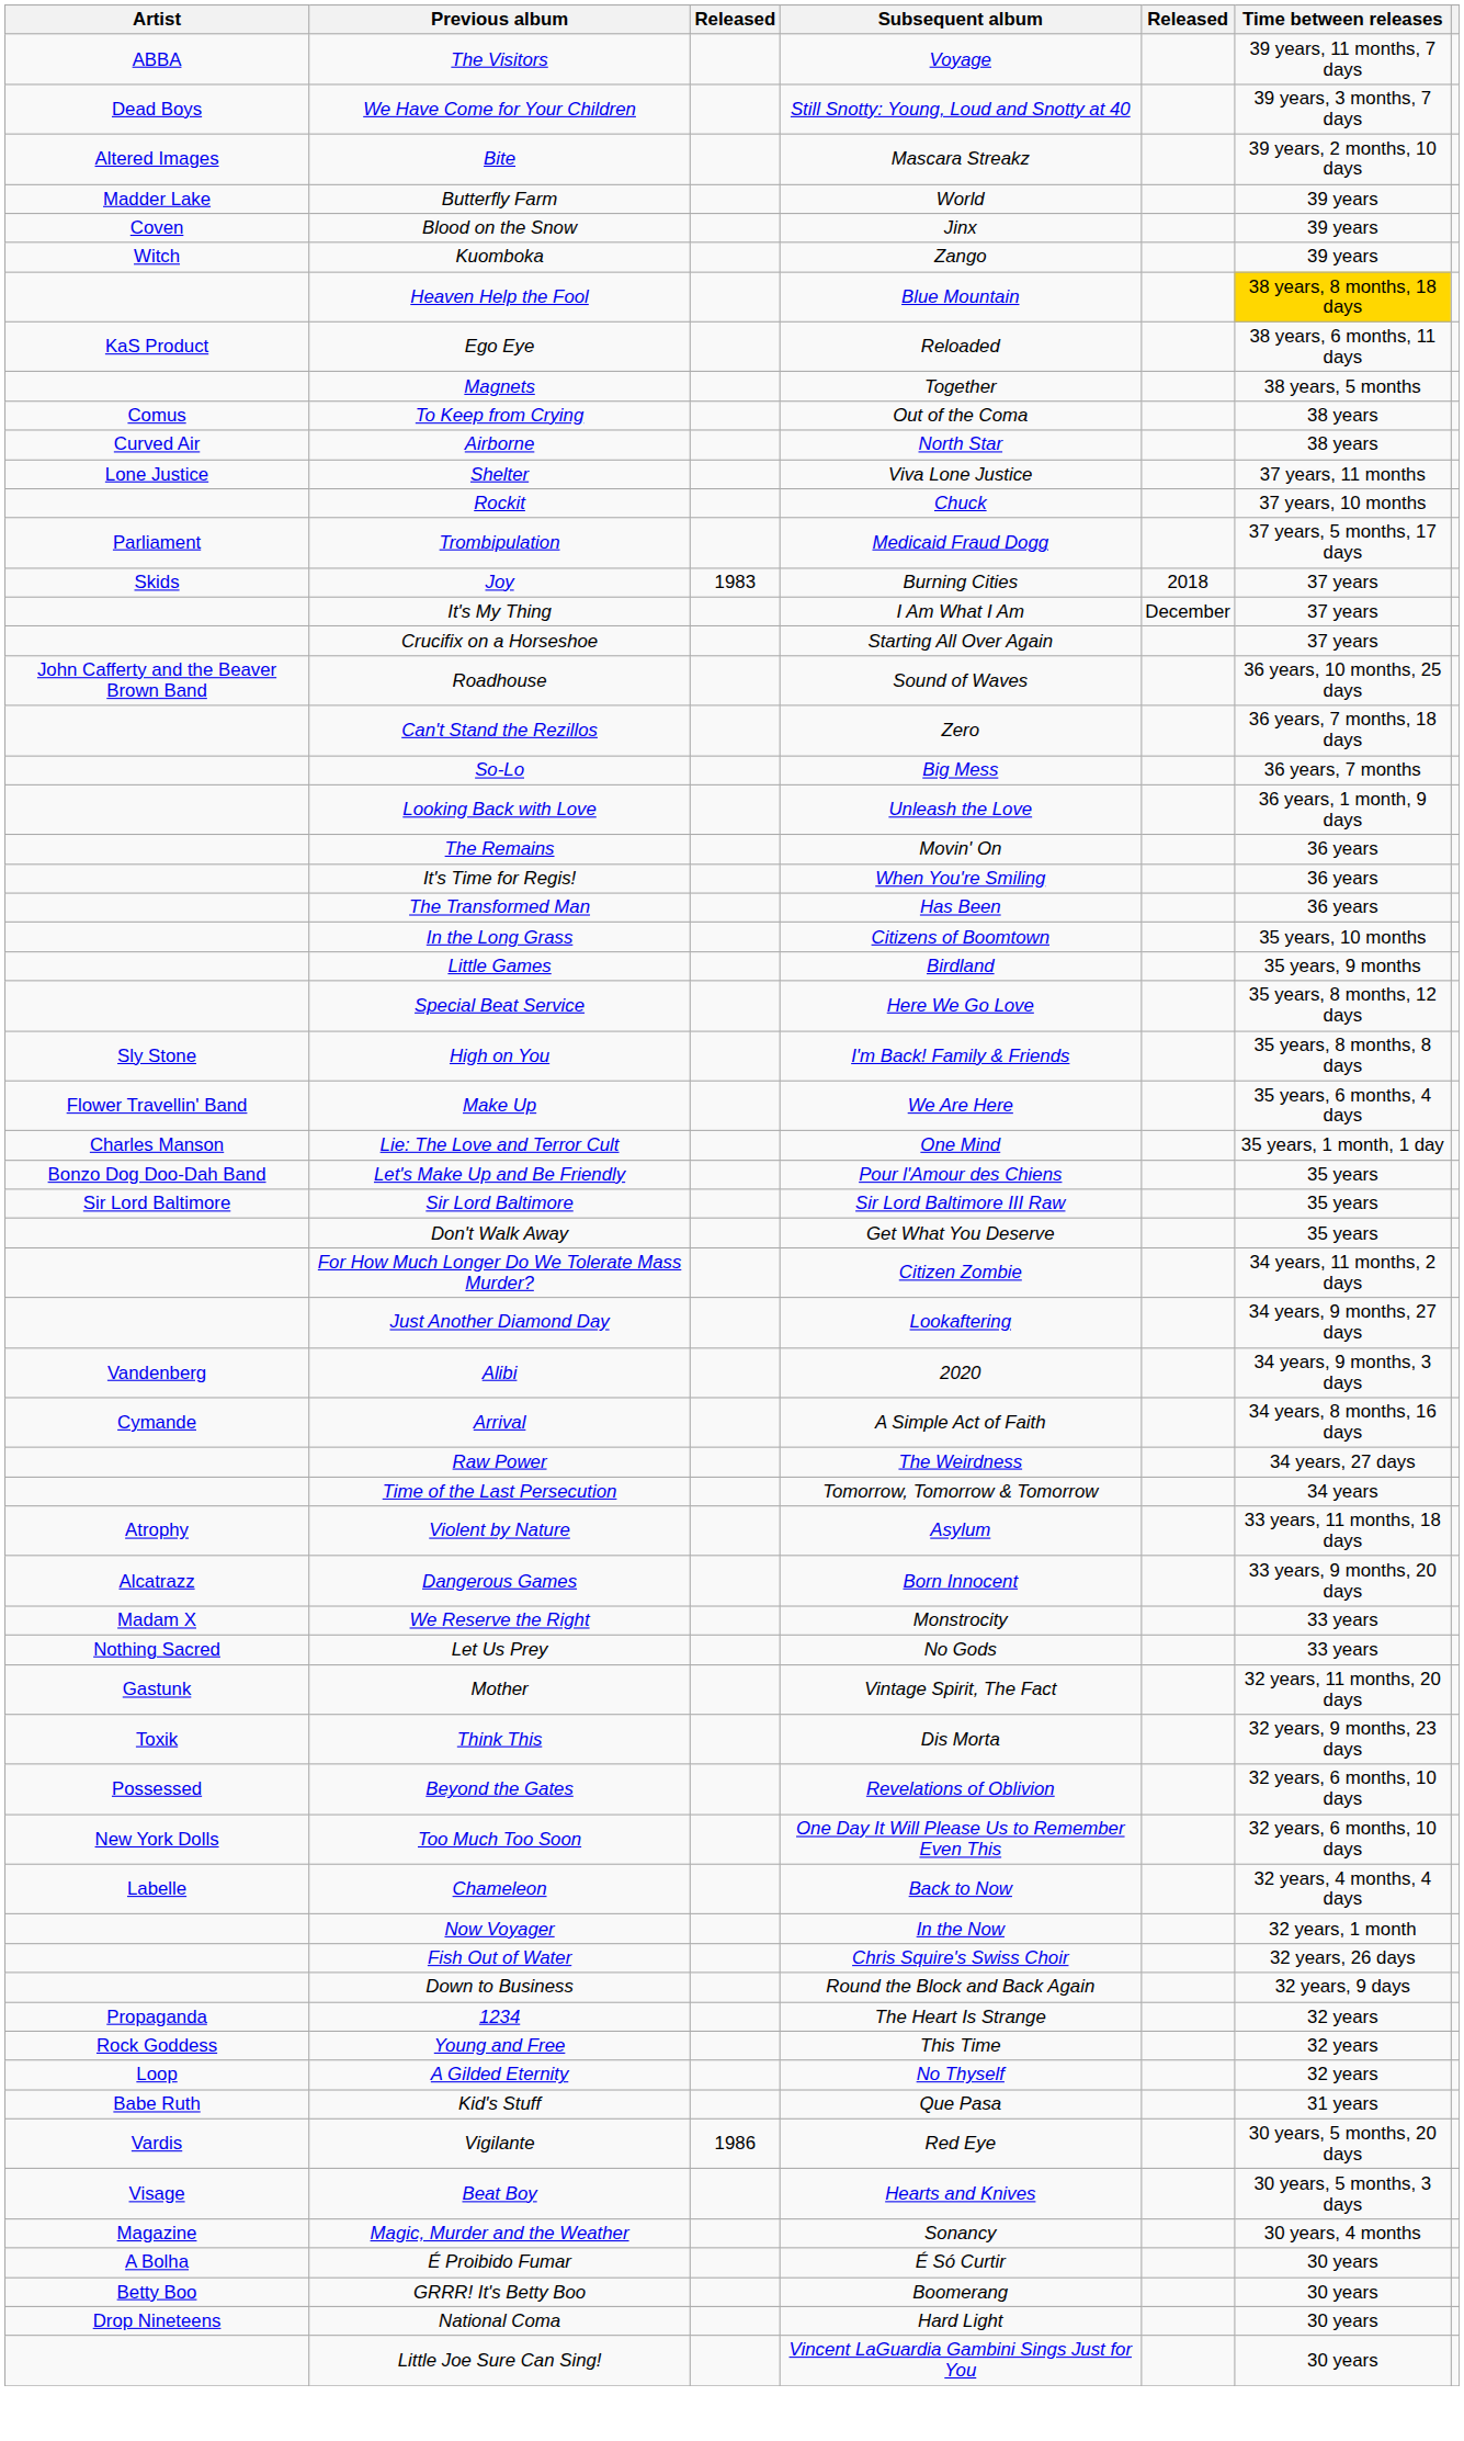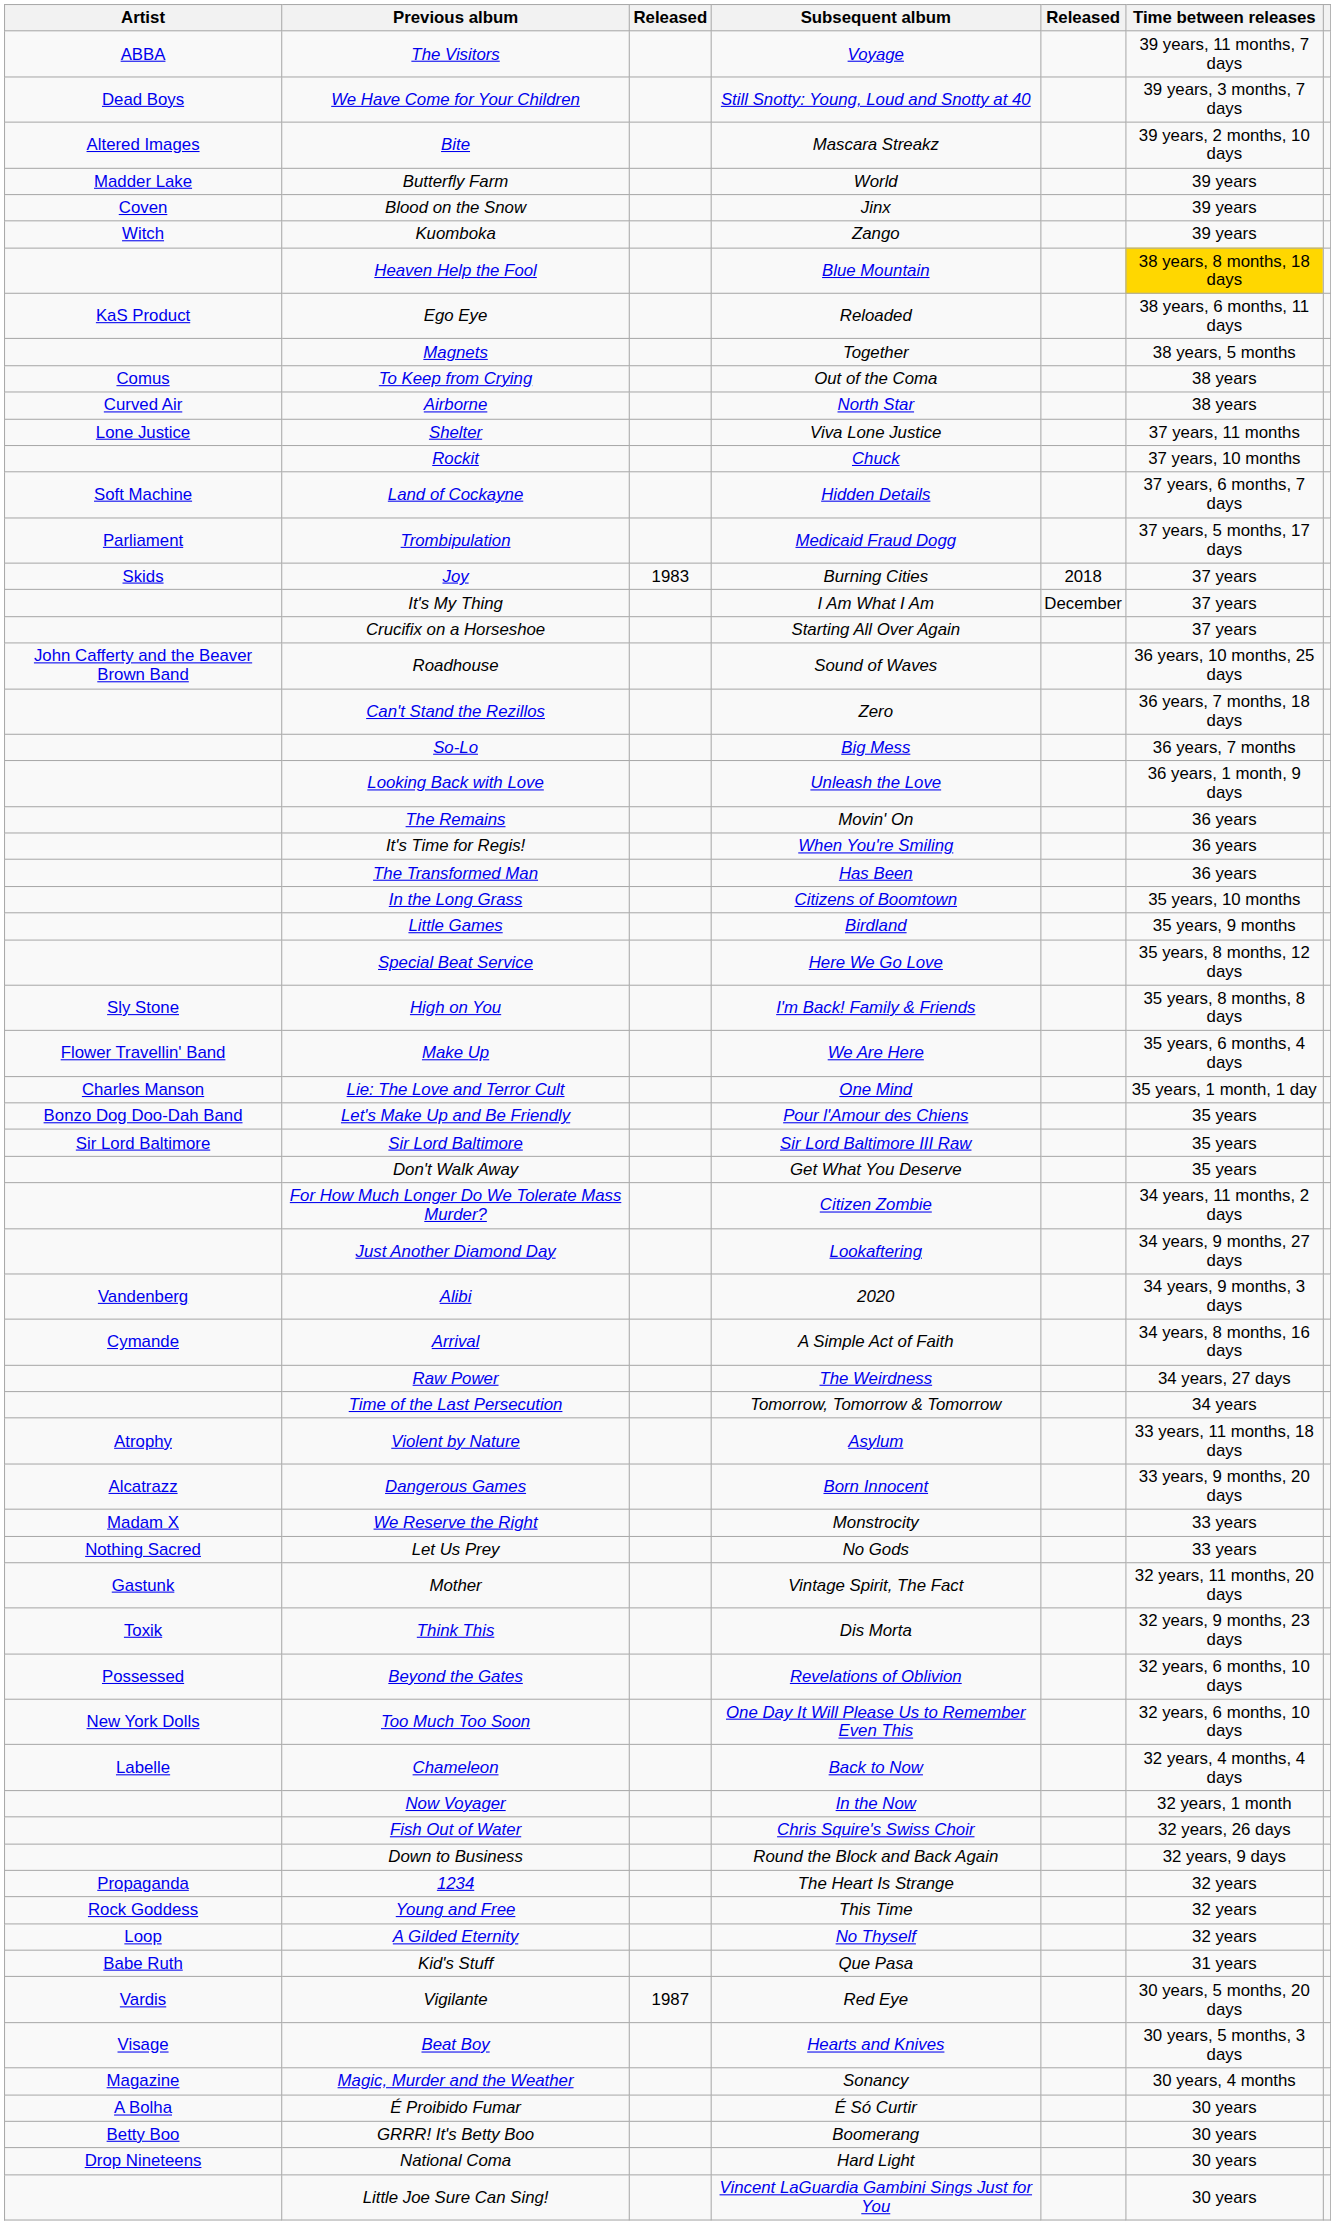+ row: Soft Machine | Land of Cockayne | Hidden Details | 37 years, 6 months, 7 days
Vigilante | column 3: 1986 -> 1987
